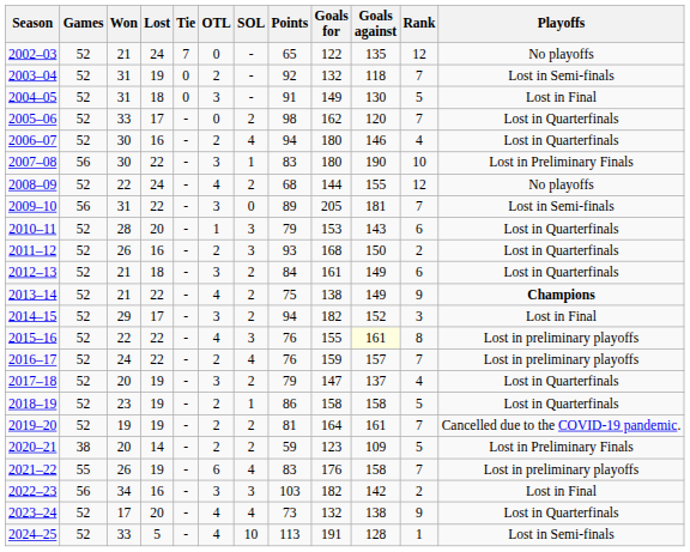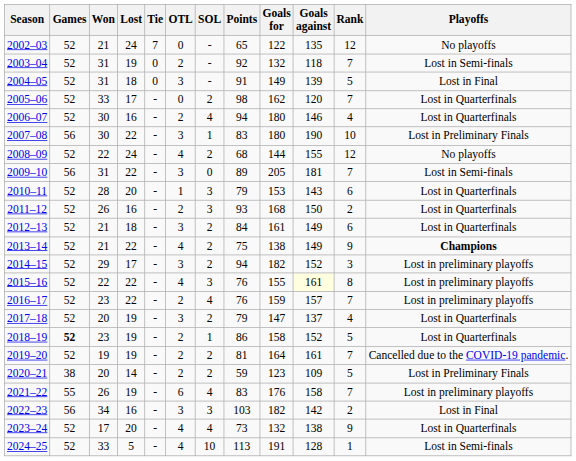2004–05 | Goals against: 130 -> 139
2014–15 | Playoffs: Lost in Final -> Lost in preliminary playoffs
2016–17 | Won: 24 -> 23
2018–19 | Games: normal -> bold
2018–19 | Goals against: 158 -> 152
